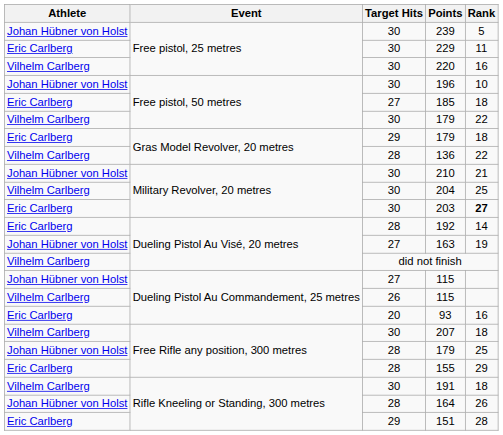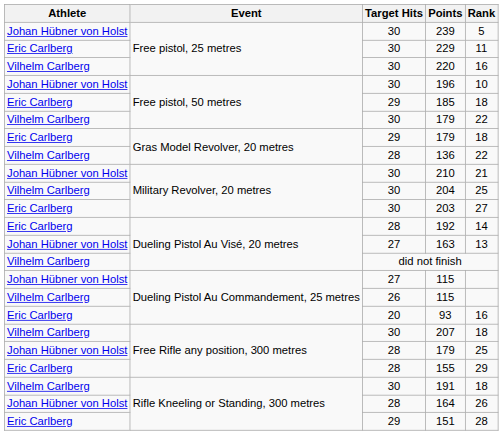185 | Target Hits: 27 -> 29
203 | Rank: bold -> normal
163 | Rank: 19 -> 13
